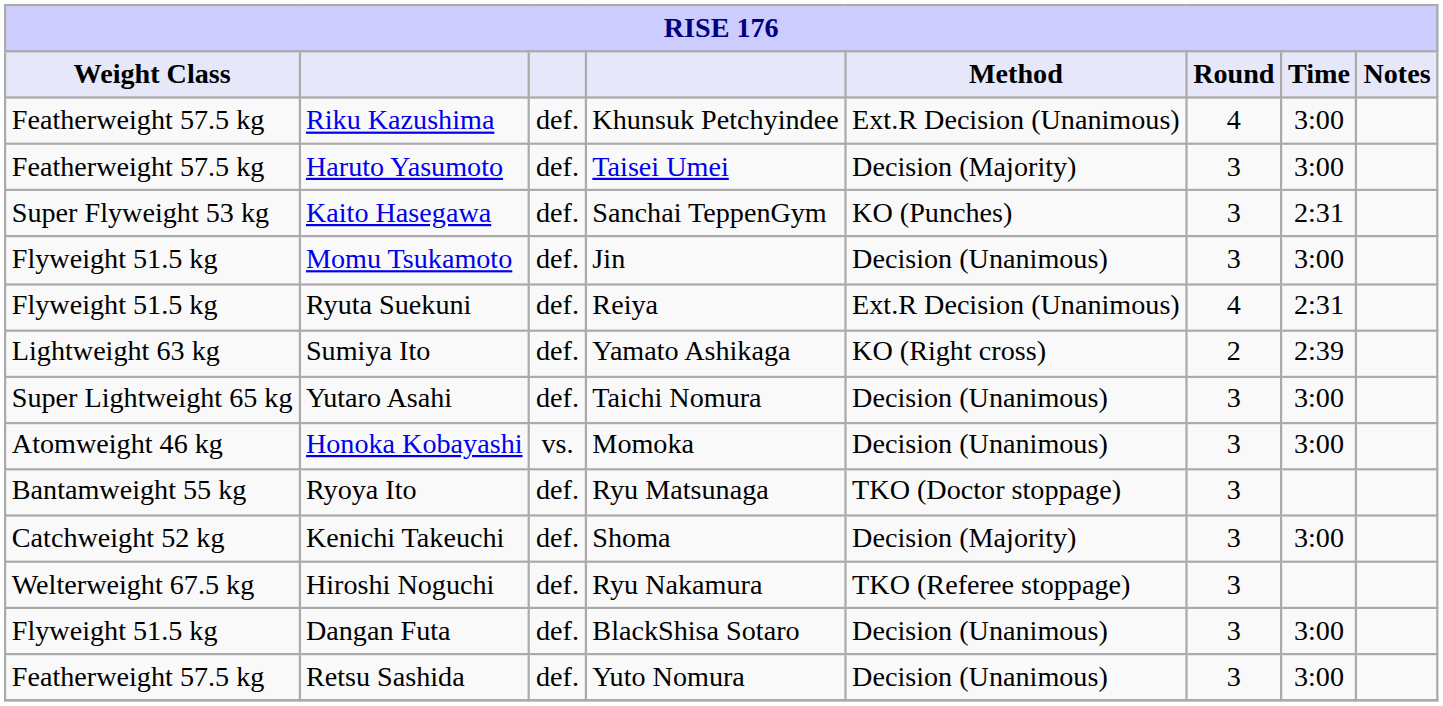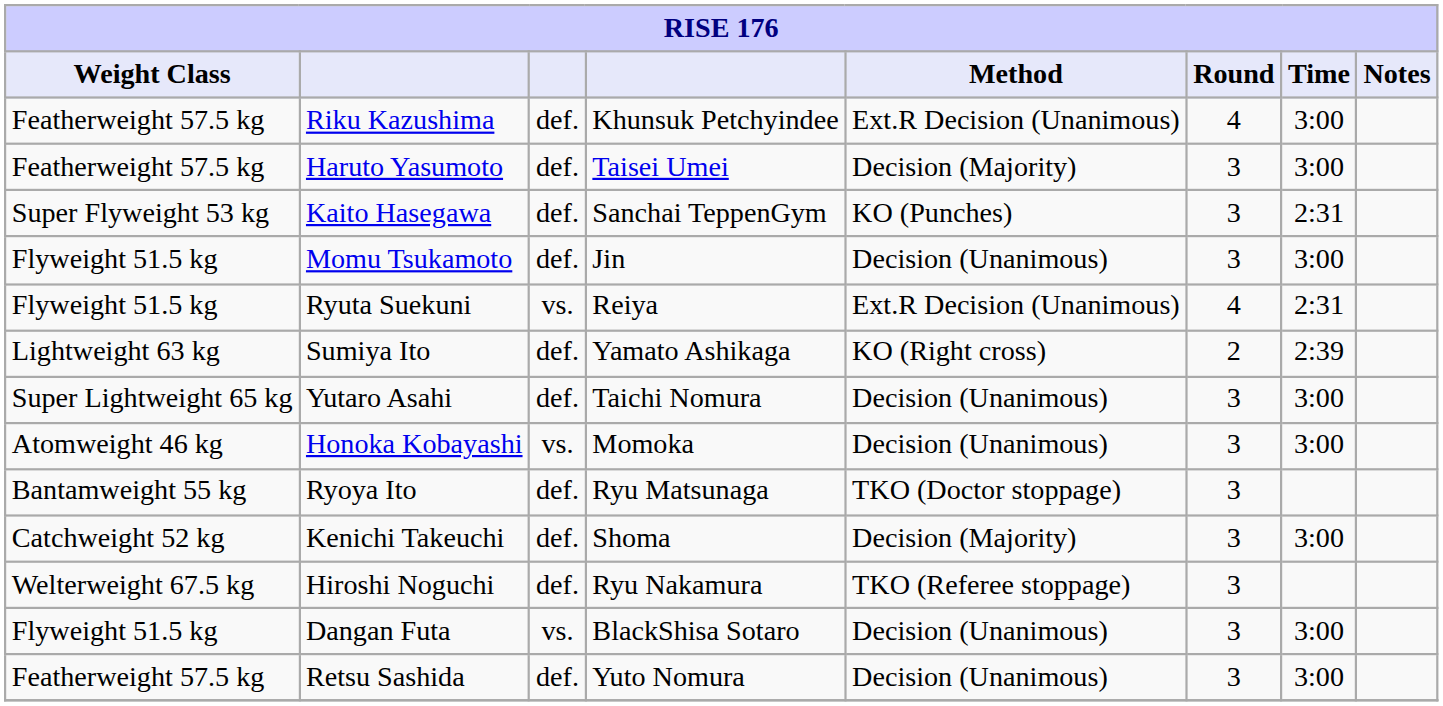Ryuta Suekuni | column 3: def. -> vs.
Dangan Futa | column 3: def. -> vs.
